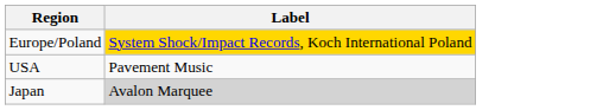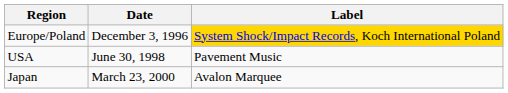+ column: Date | December 3, 1996 | June 30, 1998 | March 23, 2000
Japan | Label: lightgrey background -> no background
